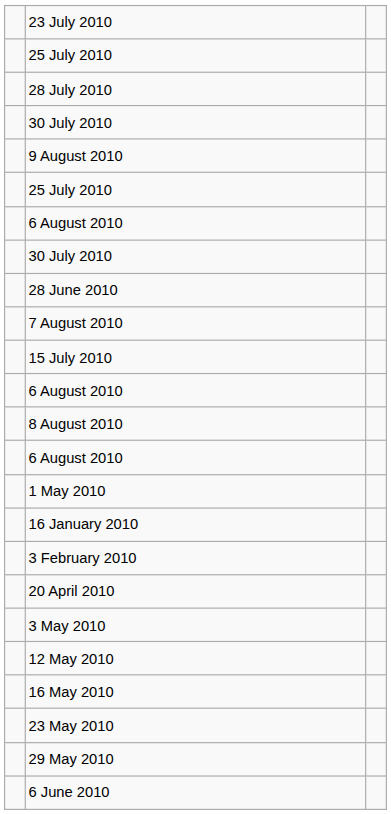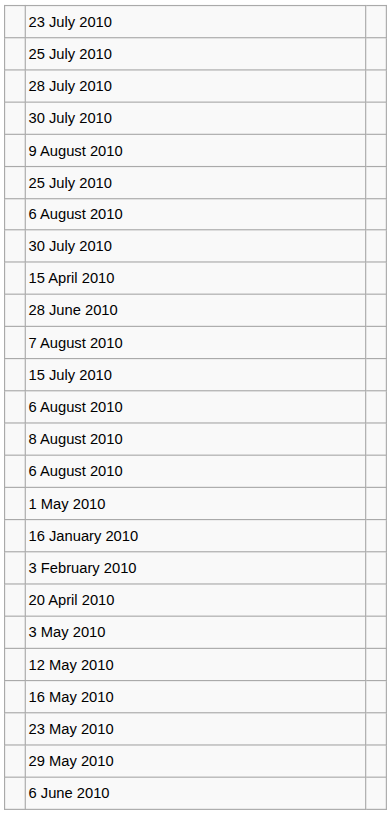+ row: 15 April 2010
